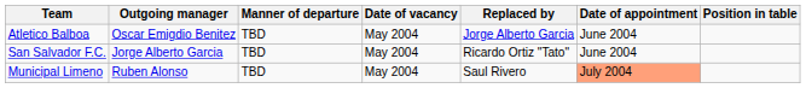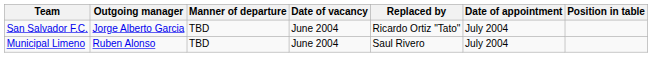- row: Atletico Balboa | Oscar Emigdio Benitez | TBD | May 2004 | Jorge Alberto Garcia | June 2004
San Salvador F.C. | Date of vacancy: May 2004 -> June 2004
San Salvador F.C. | Date of appointment: June 2004 -> July 2004
Municipal Limeno | Date of vacancy: May 2004 -> June 2004
Municipal Limeno | Date of appointment: lightsalmon background -> no background
